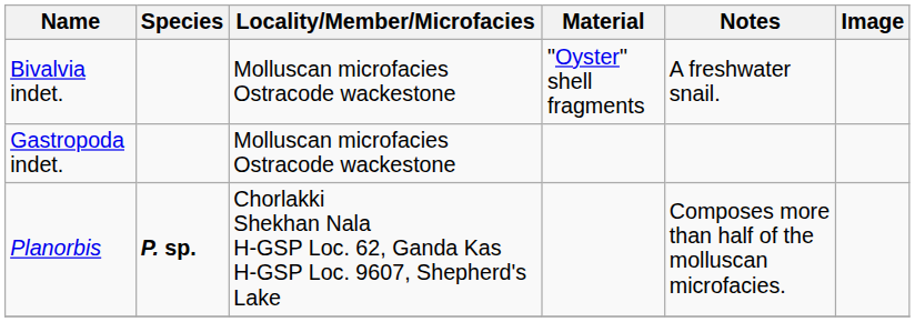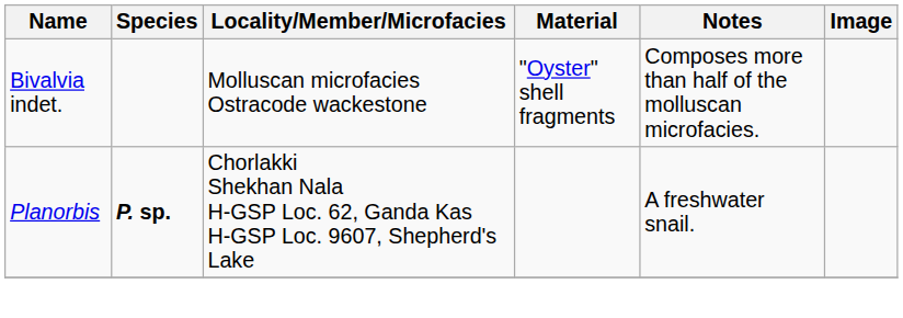Bivalvia indet. | Notes: A freshwater snail. -> Composes more than half of the molluscan microfacies.
- row: Gastropoda indet. | Molluscan microfacies Ostracode wackestone
Planorbis | Notes: Composes more than half of the molluscan microfacies. -> A freshwater snail.
